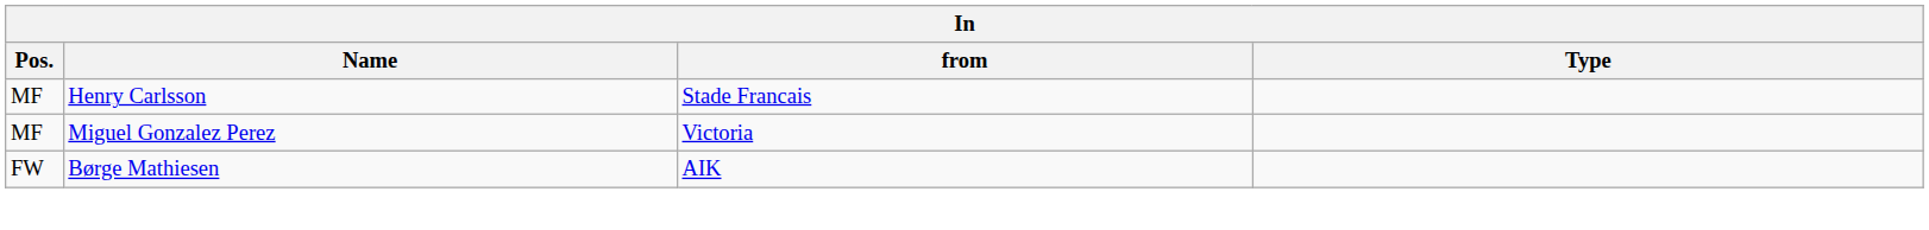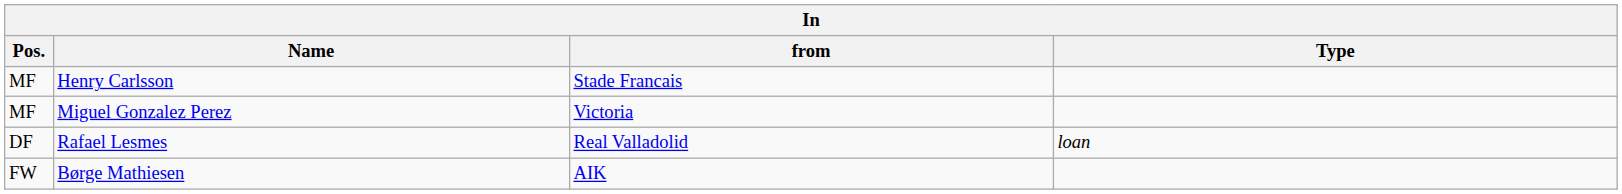+ row: DF | Rafael Lesmes | Real Valladolid | loan
